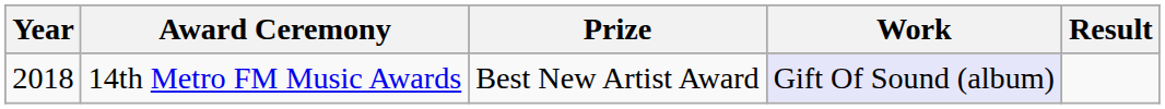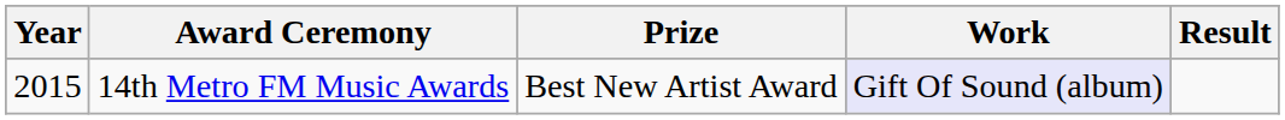14th Metro FM Music Awards | Year: 2018 -> 2015
